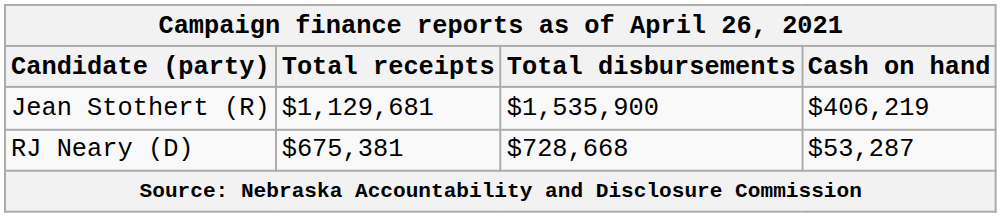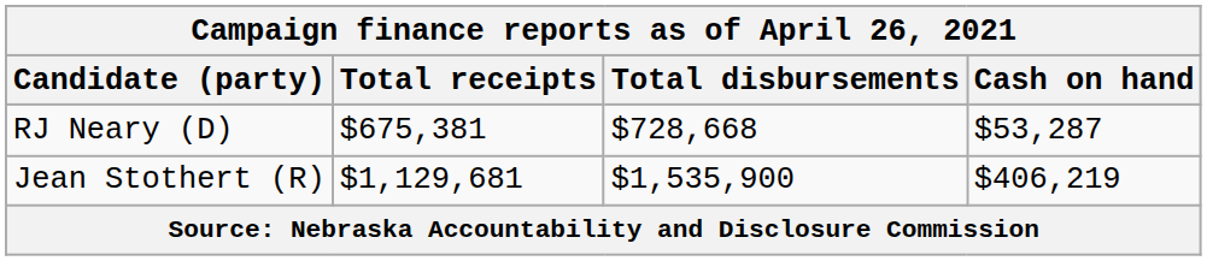rows swapped: Jean Stothert (R) <-> RJ Neary (D)
